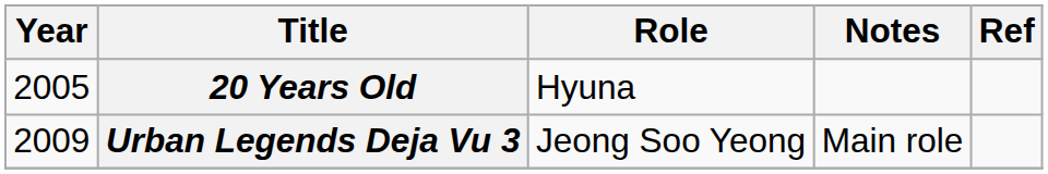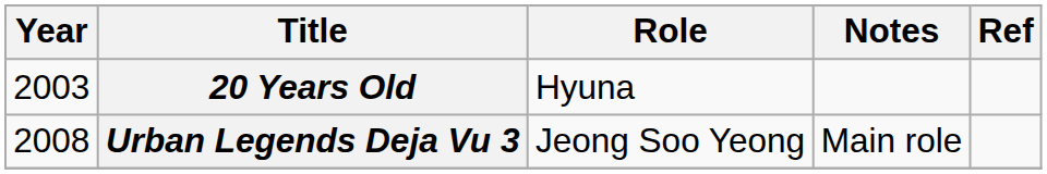20 Years Old | Year: 2005 -> 2003
Urban Legends Deja Vu 3 | Year: 2009 -> 2008
